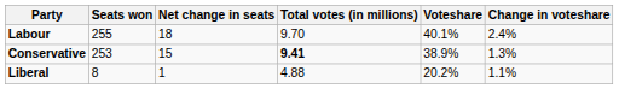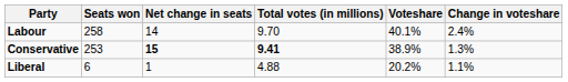Labour | Seats won: 255 -> 258
Labour | Net change in seats: 18 -> 14
Conservative | Net change in seats: normal -> bold
Liberal | Seats won: 8 -> 6
